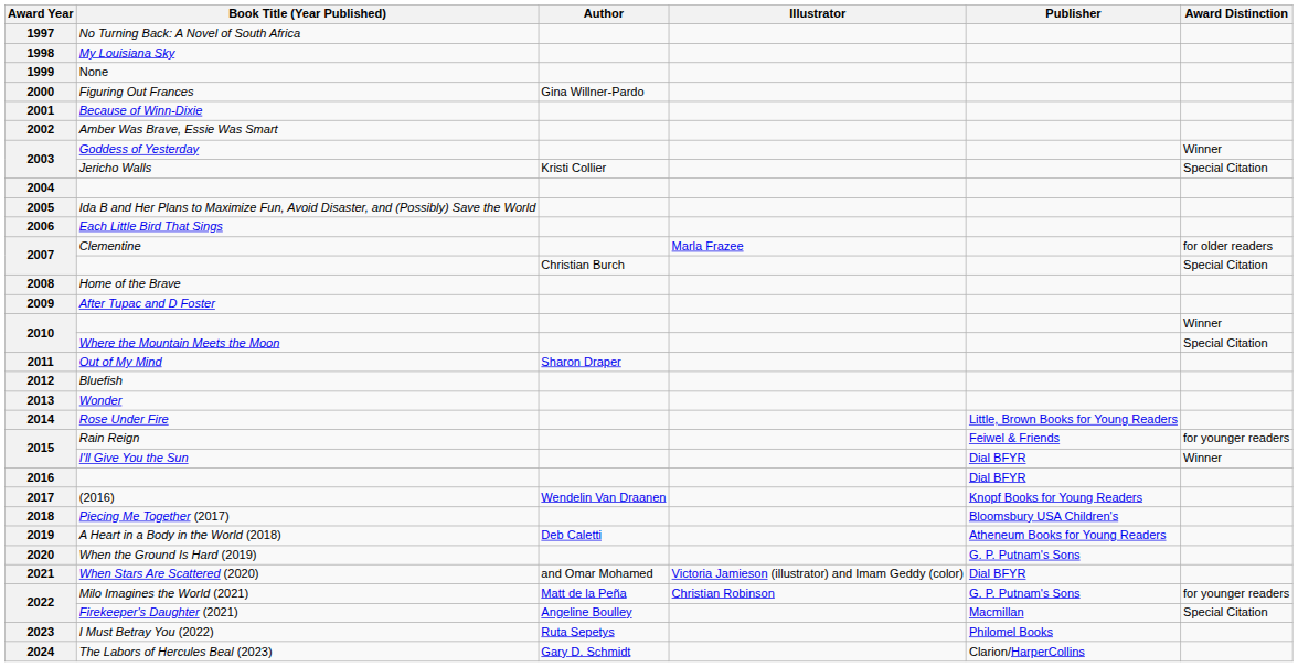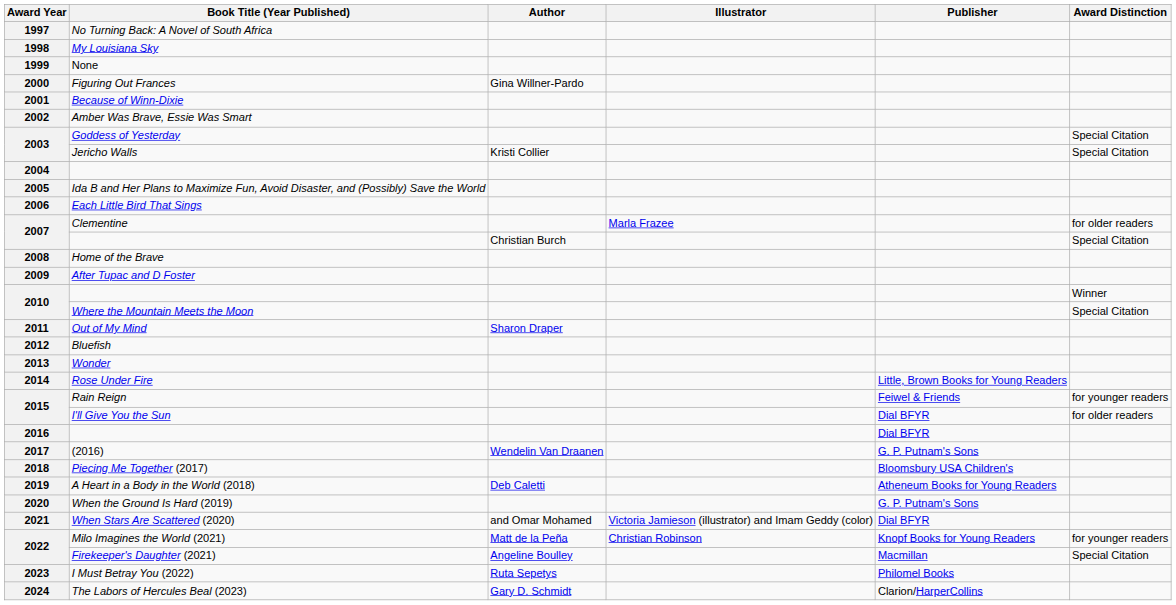Goddess of Yesterday | Award Distinction: Winner -> Special Citation
I'll Give You the Sun | Award Distinction: Winner -> for older readers
(2016) | Publisher: Knopf Books for Young Readers -> G. P. Putnam's Sons
Milo Imagines the World (2021) | Publisher: G. P. Putnam's Sons -> Knopf Books for Young Readers
